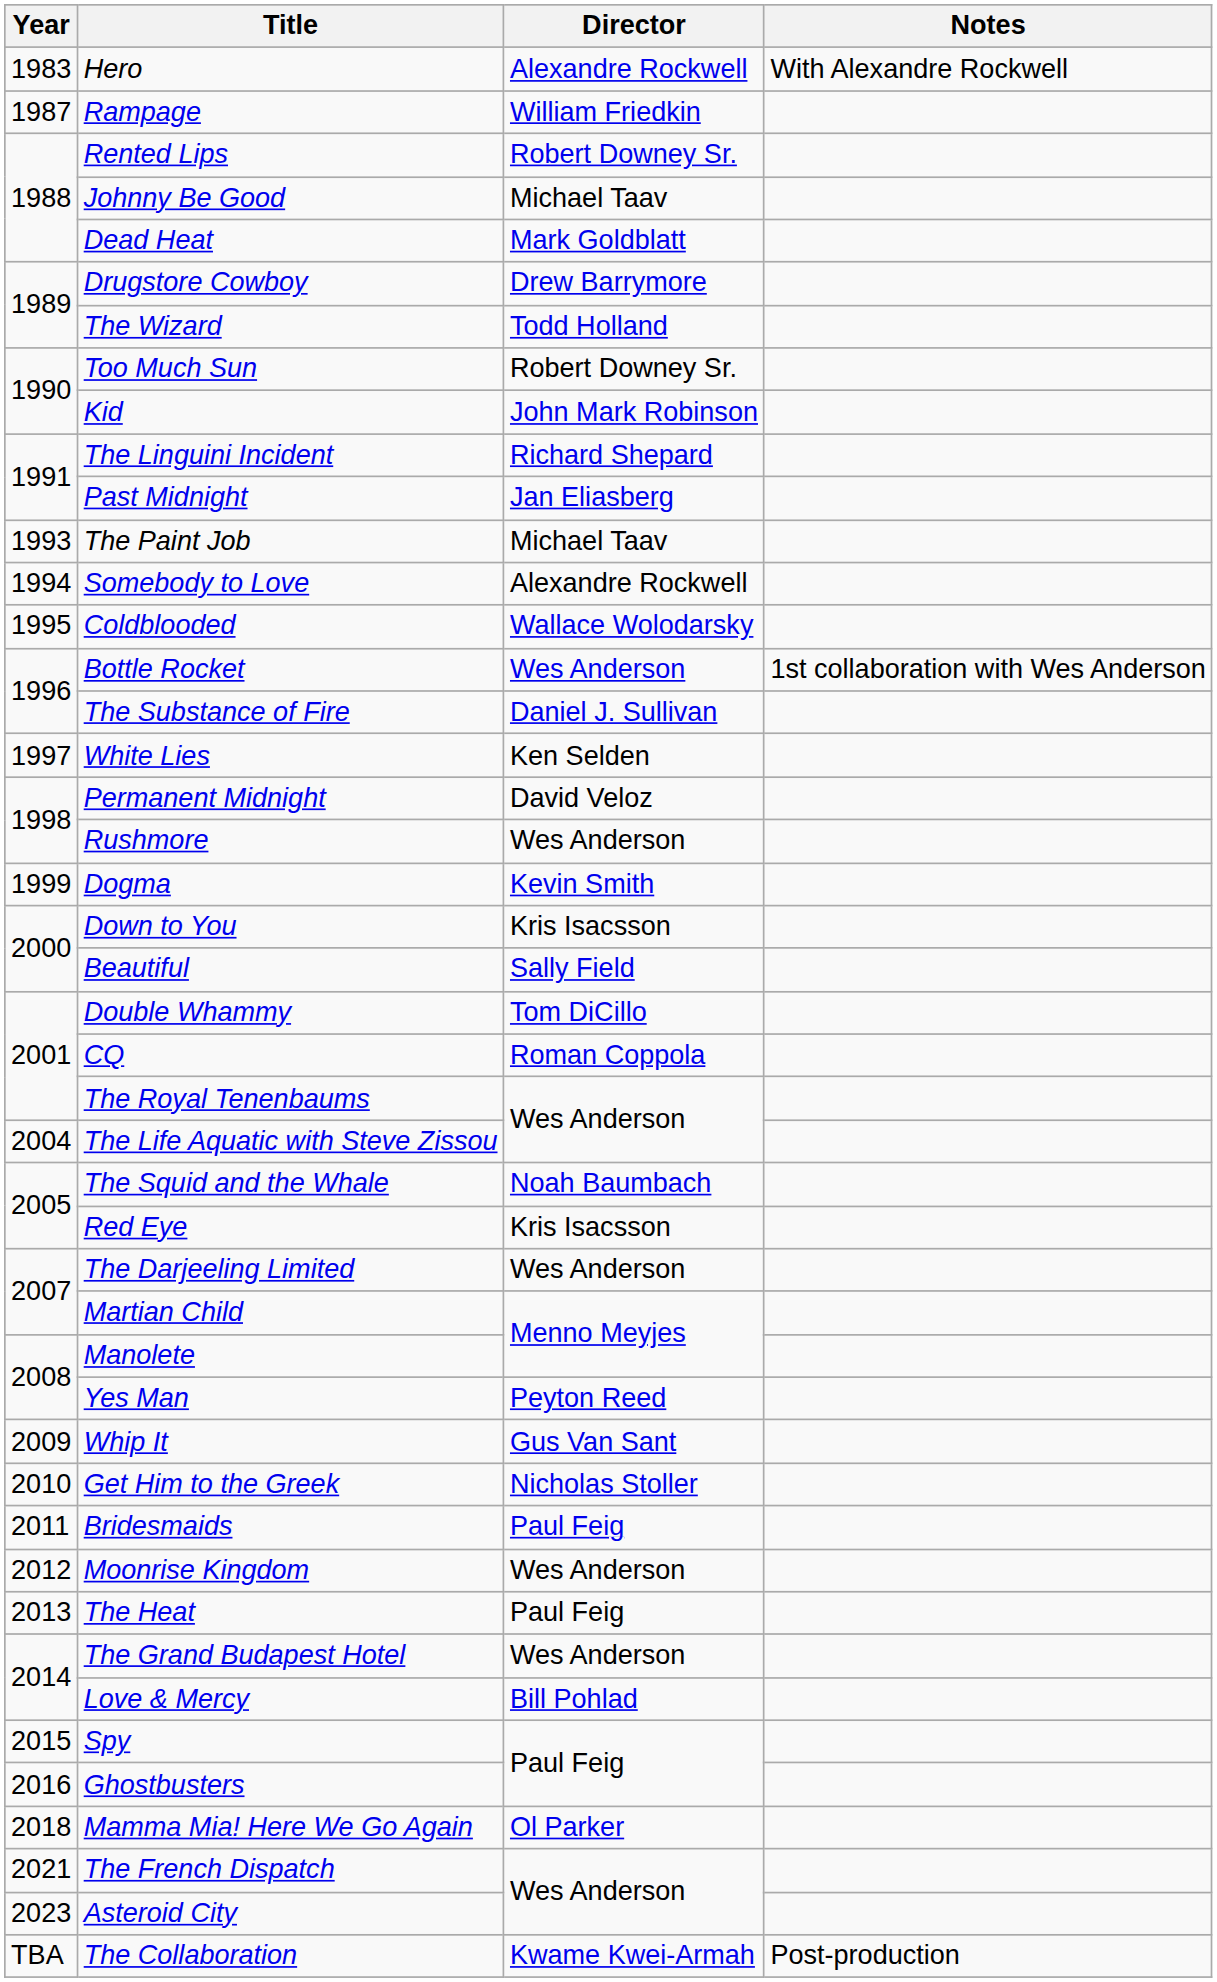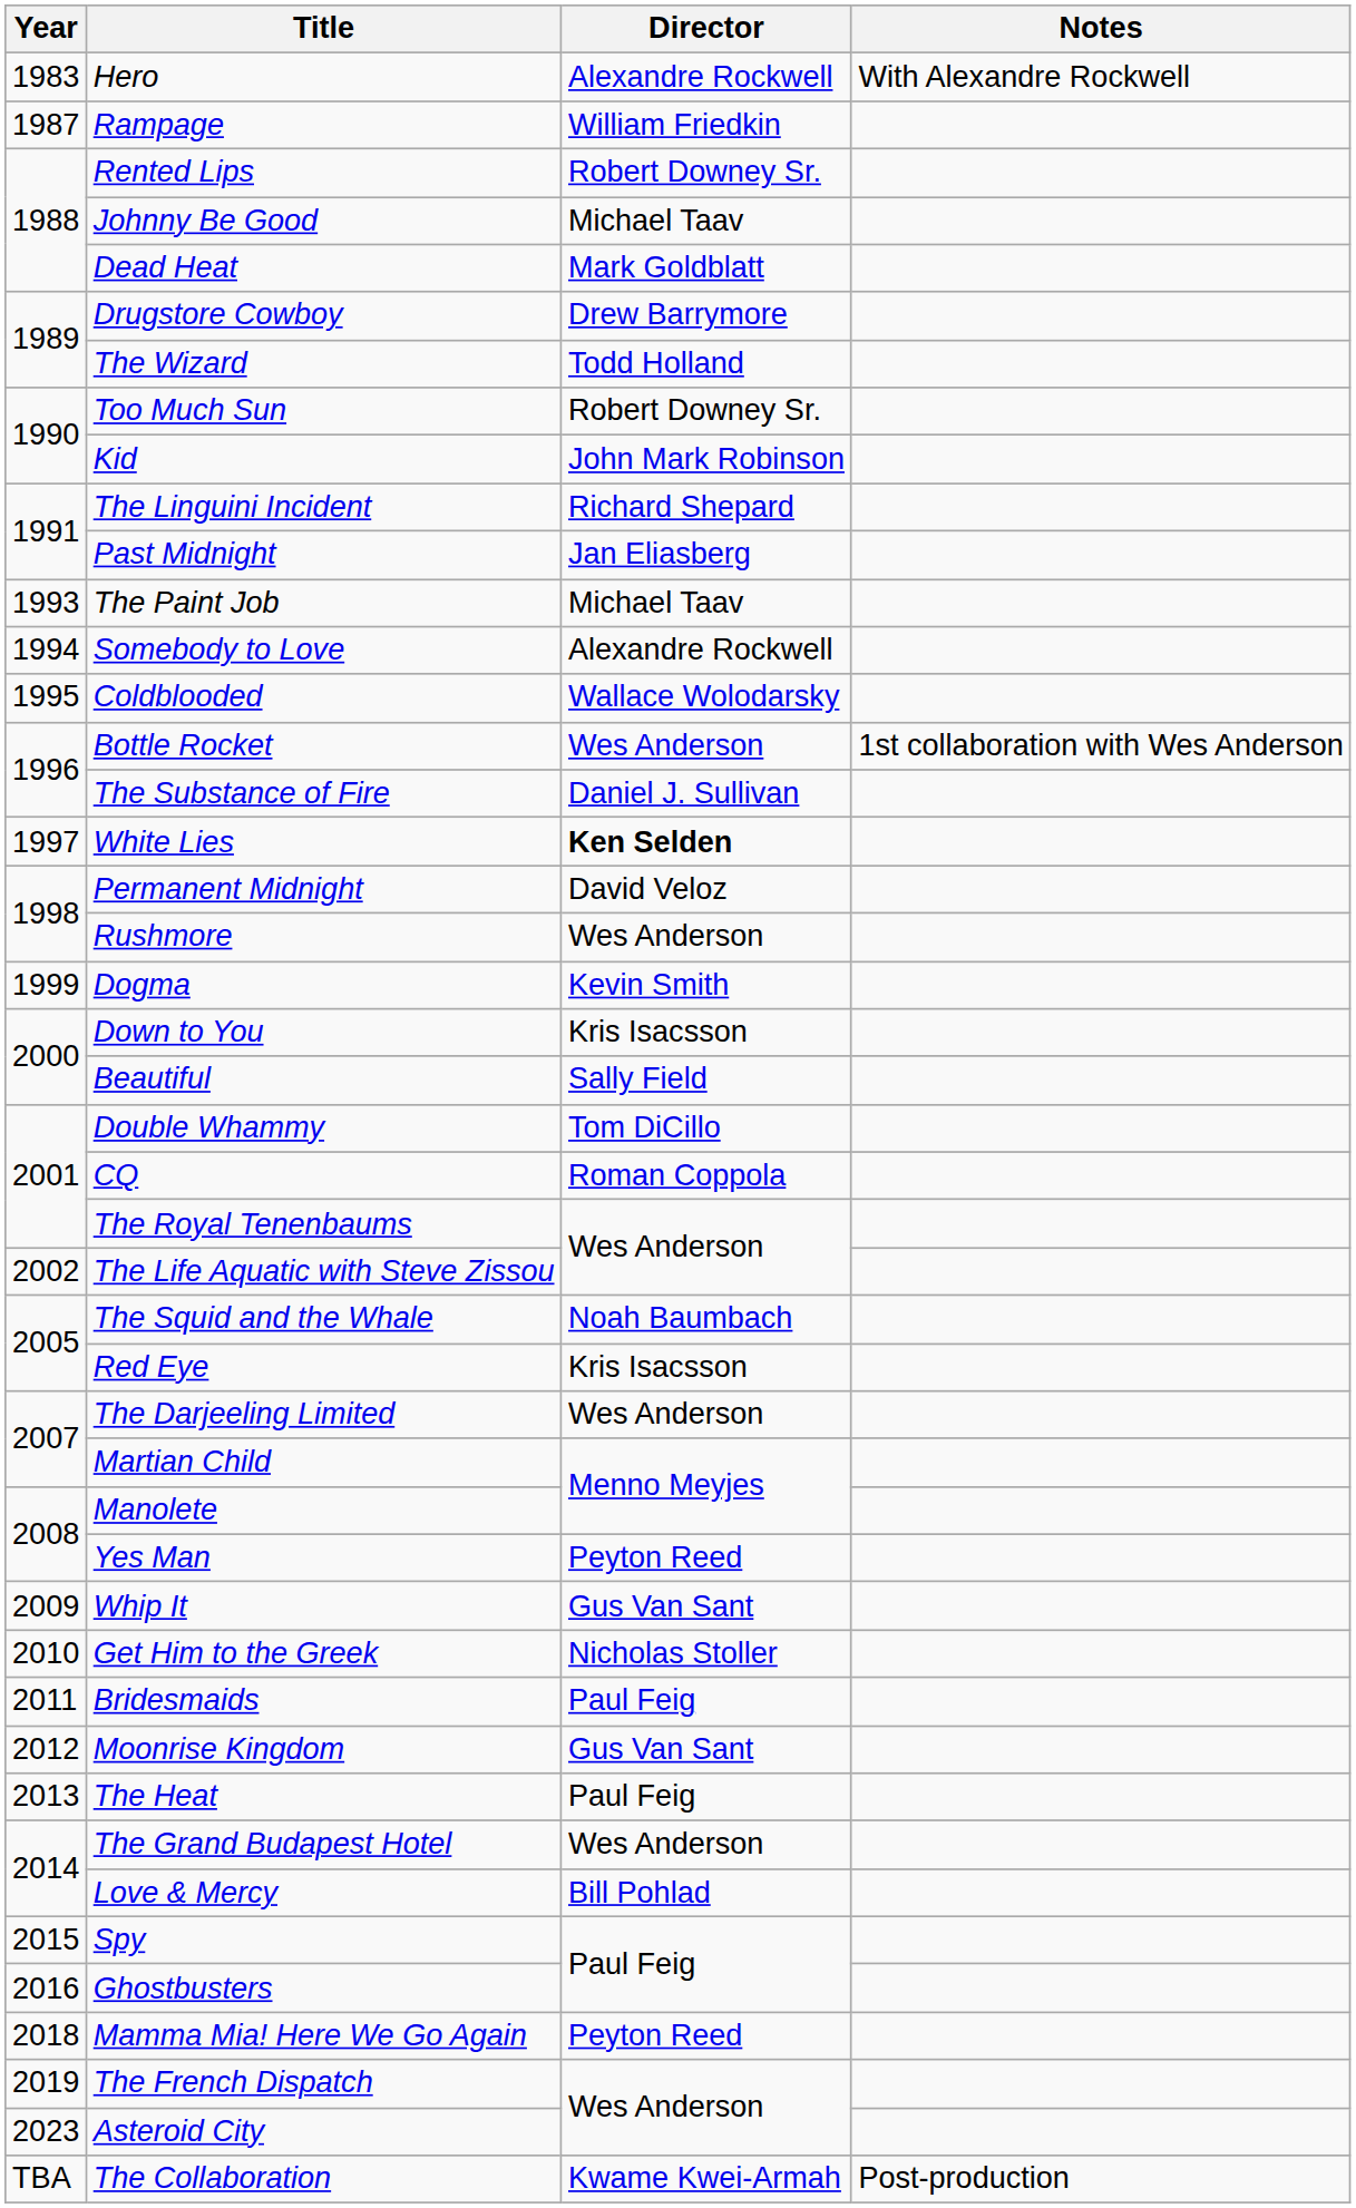White Lies | Director: normal -> bold
The Life Aquatic with Steve Zissou | Year: 2004 -> 2002
Moonrise Kingdom | Director: Wes Anderson -> Gus Van Sant
Mamma Mia! Here We Go Again | Director: Ol Parker -> Peyton Reed
The French Dispatch | Year: 2021 -> 2019
